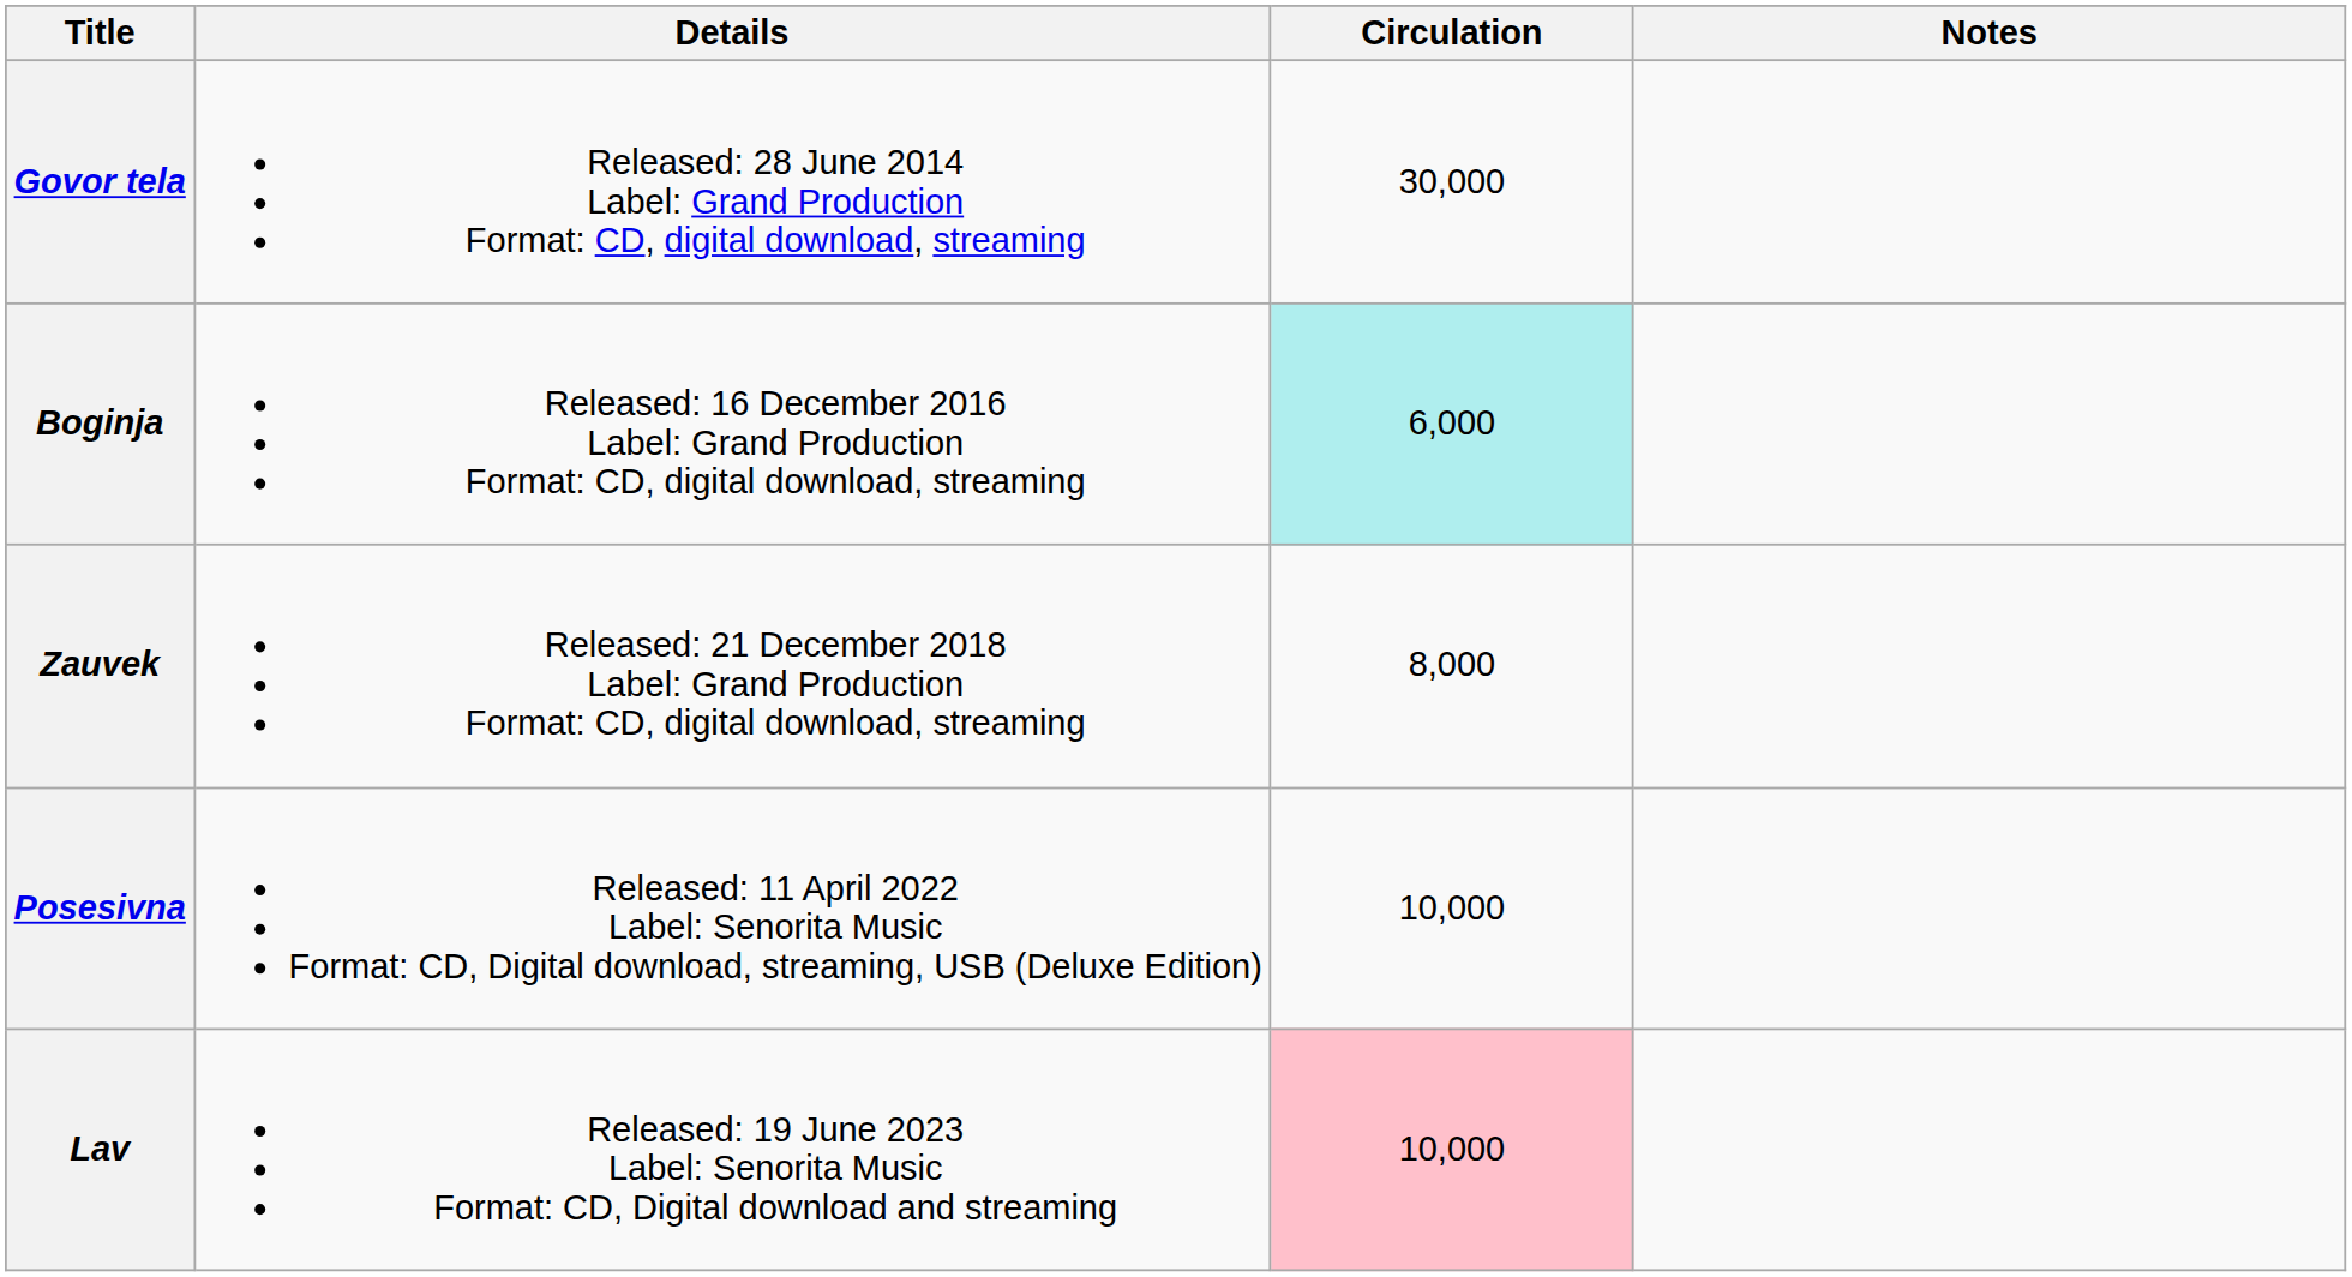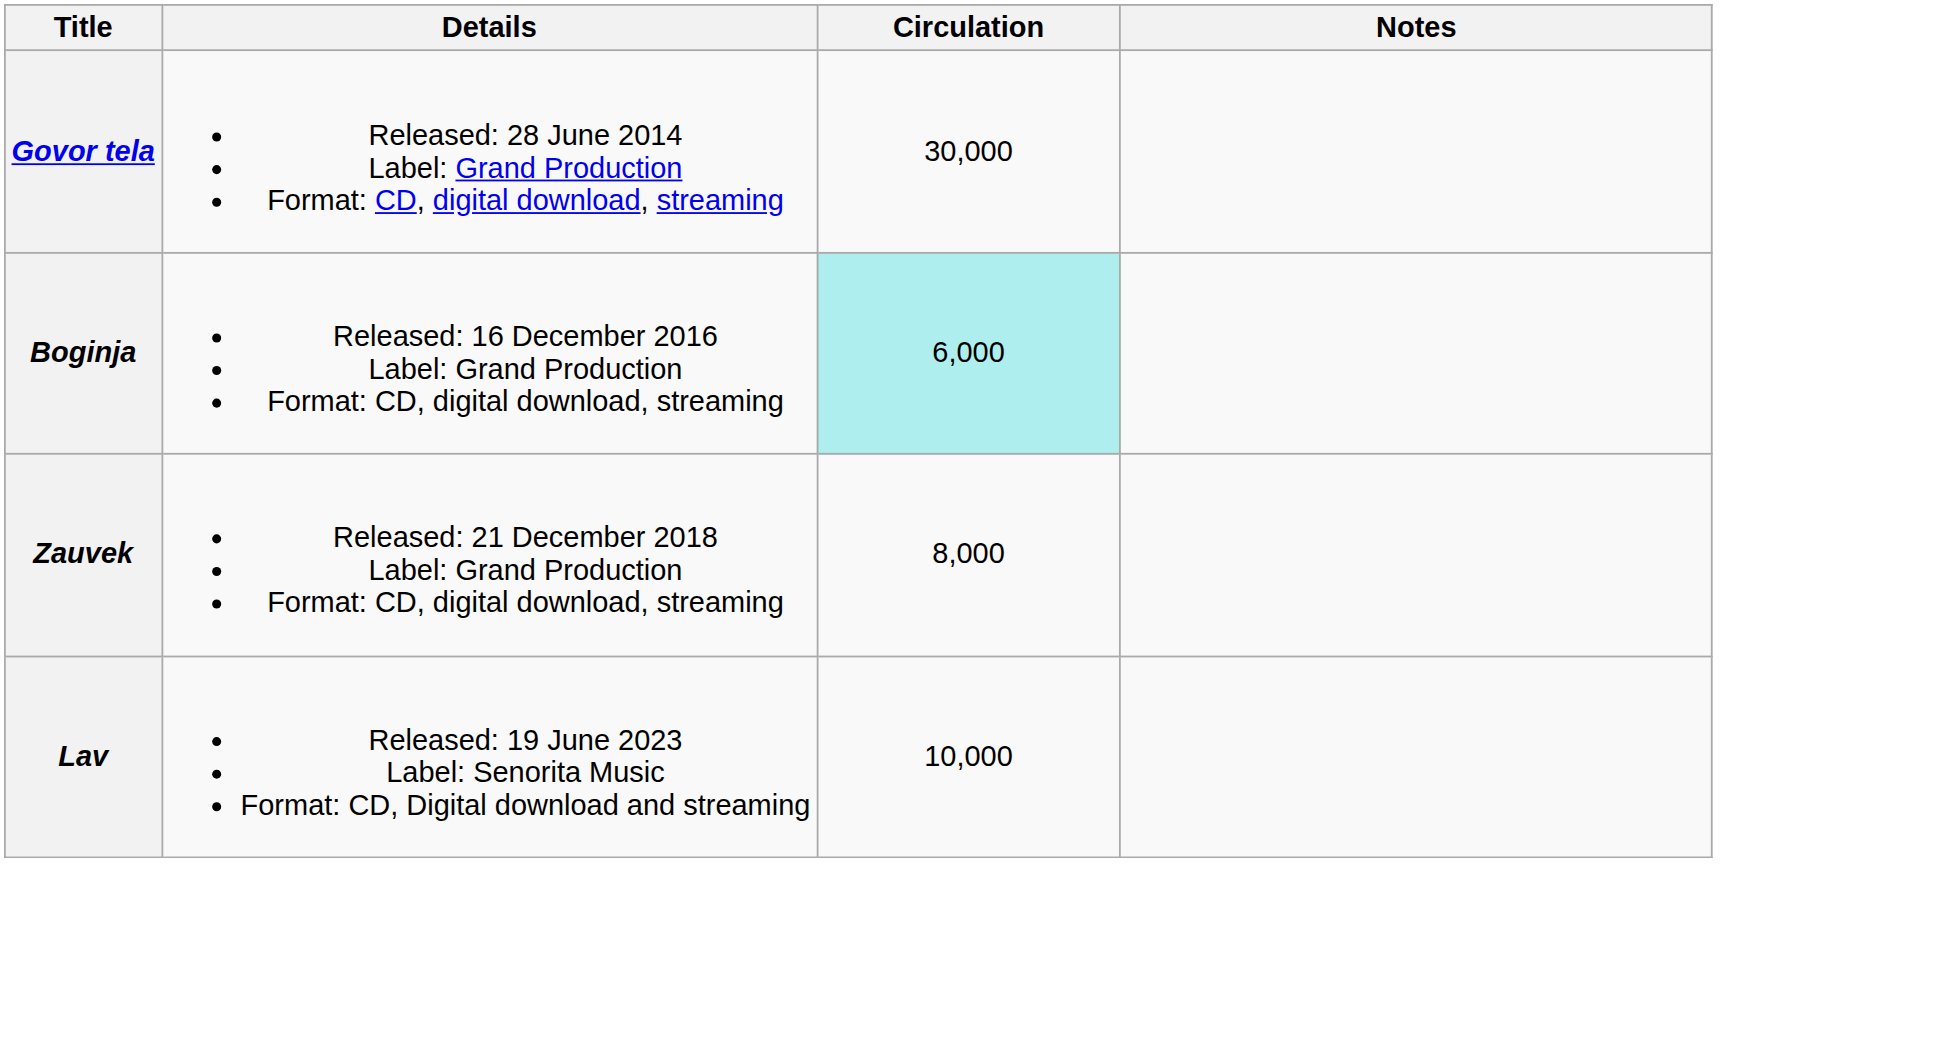- row: Posesivna | Released: 11 April 2022 Label: Senorita Music Format: CD, Digital download, streaming, USB (Deluxe Edition) | 10,000
Lav | Circulation: pink background -> no background
